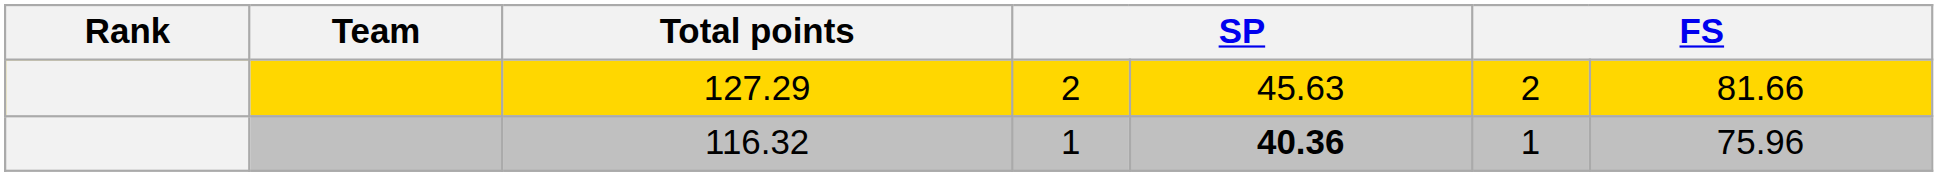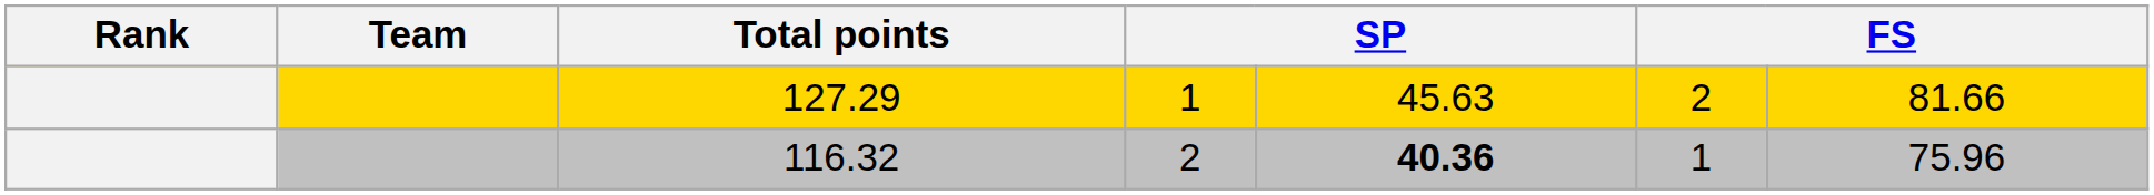127.29 | column 4: 2 -> 1
116.32 | column 4: 1 -> 2
